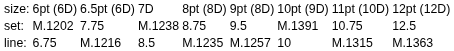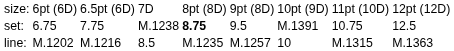set: | column 2: M.1202 -> 6.75
set: | column 5: normal -> bold
line: | column 2: 6.75 -> M.1202
